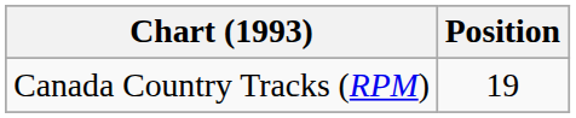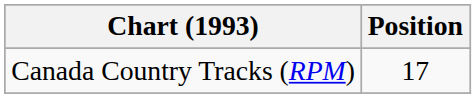Canada Country Tracks (RPM) | Position: 19 -> 17
